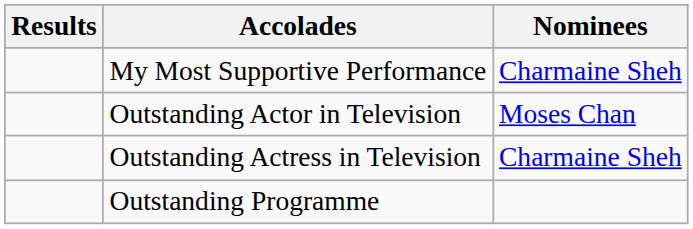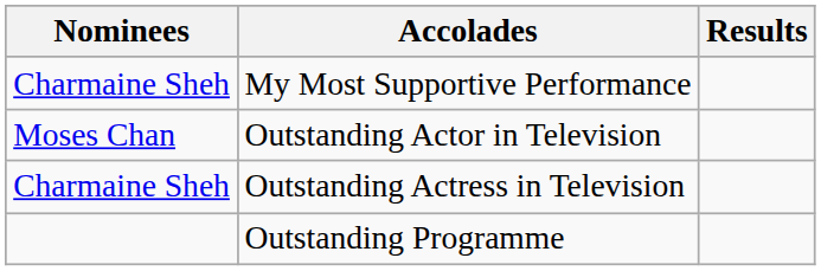columns swapped: Nominees <-> Results
